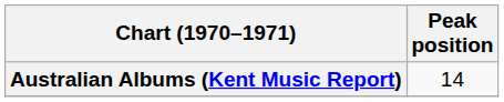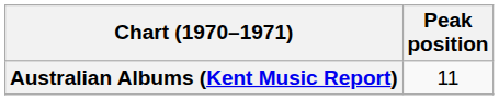Australian Albums (Kent Music Report) | Peak position: 14 -> 11
